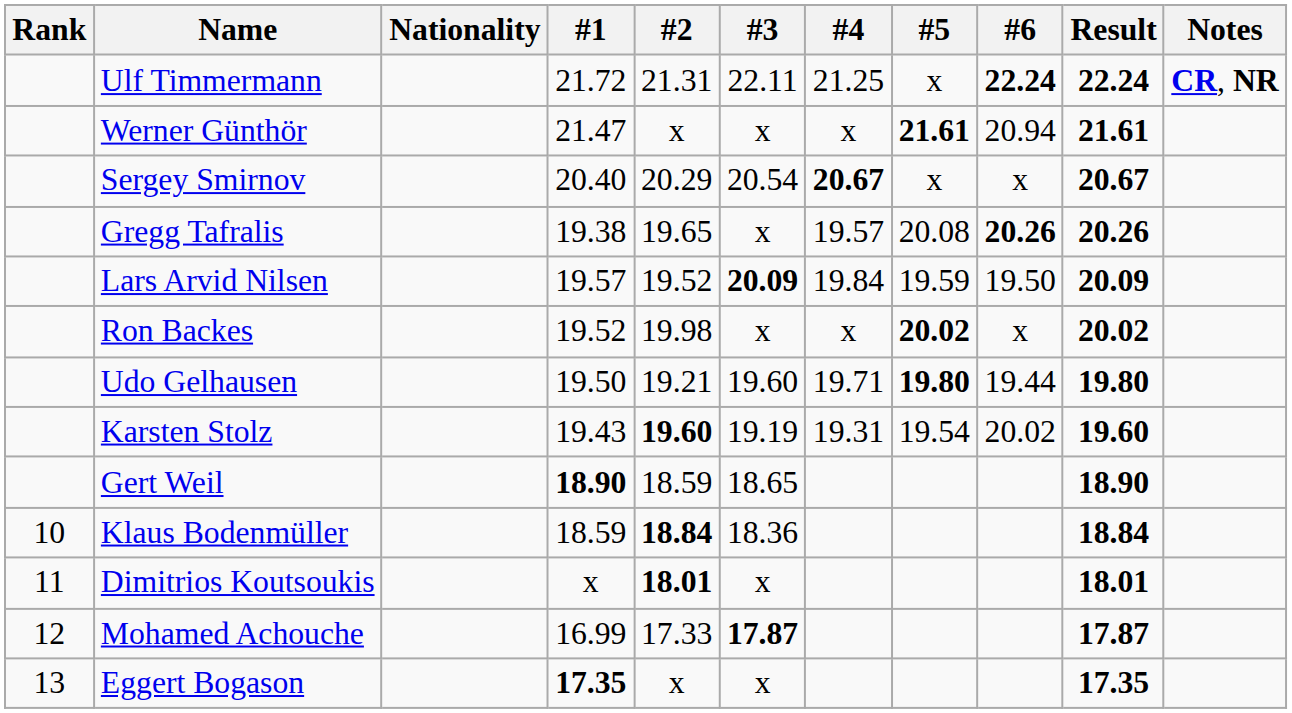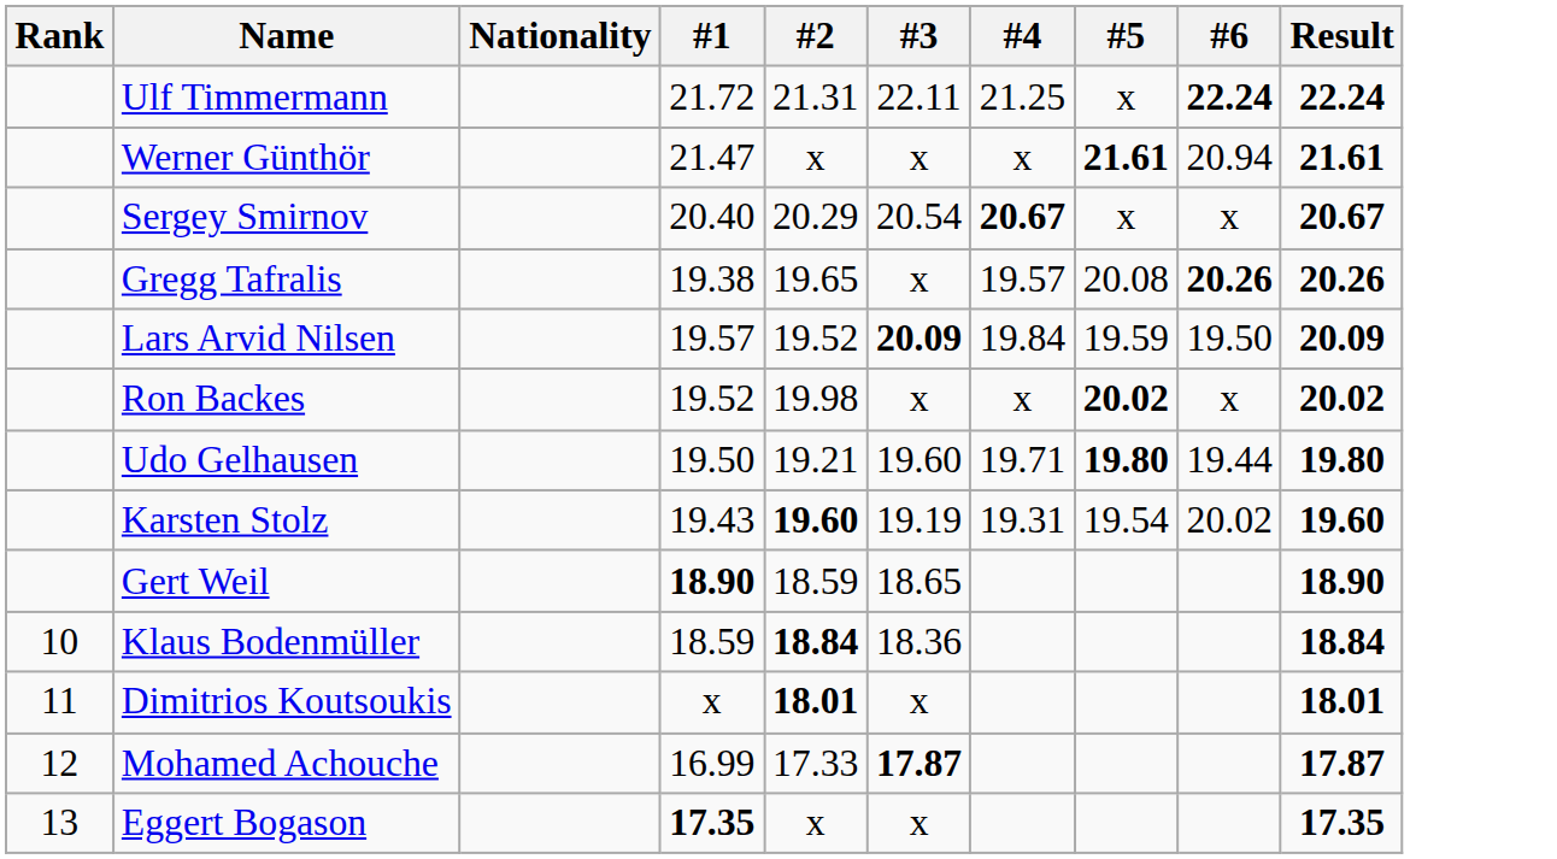- column: Notes | CR, NR
